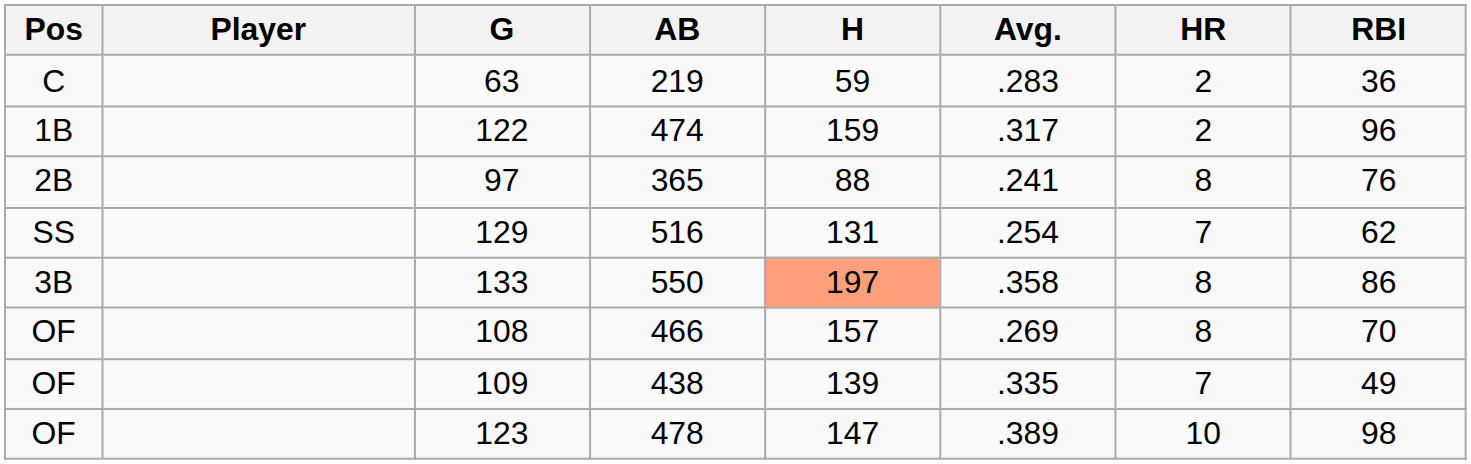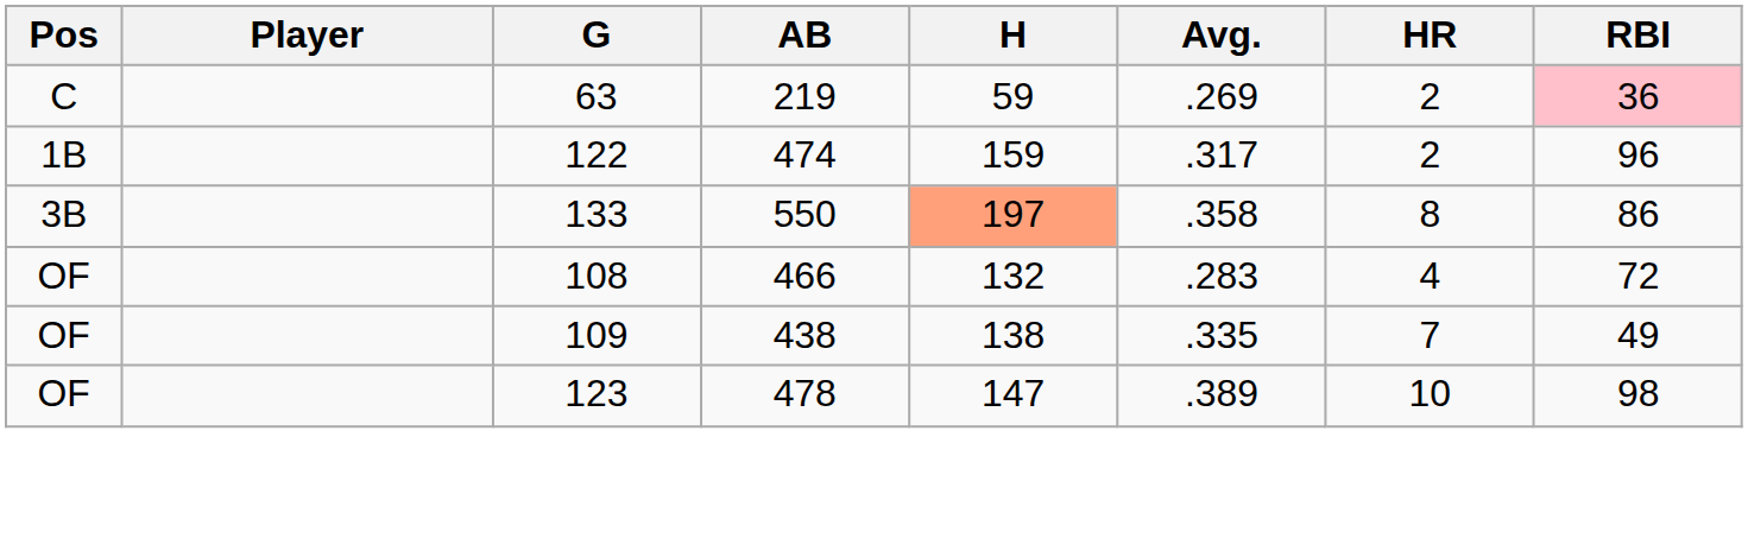219 | Avg.: .283 -> .269
219 | RBI: no background -> pink background
- row: 2B | 97 | 365 | 88 | .241 | 8 | 76
- row: SS | 129 | 516 | 131 | .254 | 7 | 62
466 | H: 157 -> 132
466 | Avg.: .269 -> .283
466 | HR: 8 -> 4
466 | RBI: 70 -> 72
438 | H: 139 -> 138
